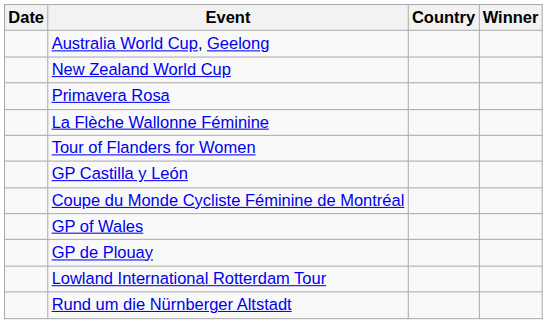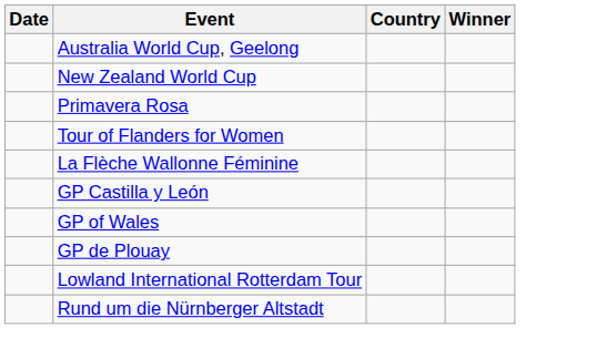rows swapped: Tour of Flanders for Women <-> La Flèche Wallonne Féminine
- row: Coupe du Monde Cycliste Féminine de Montréal
